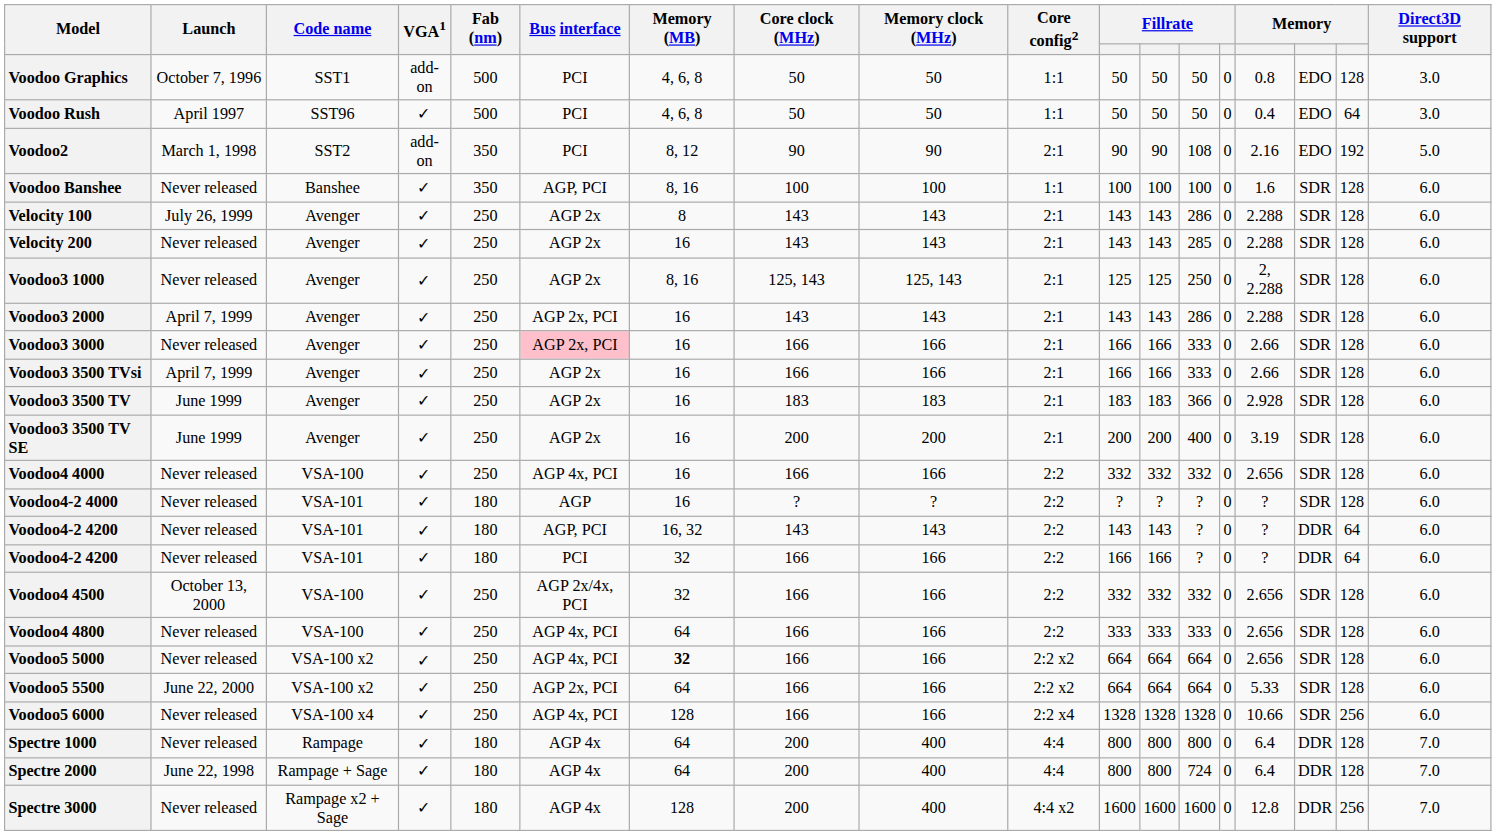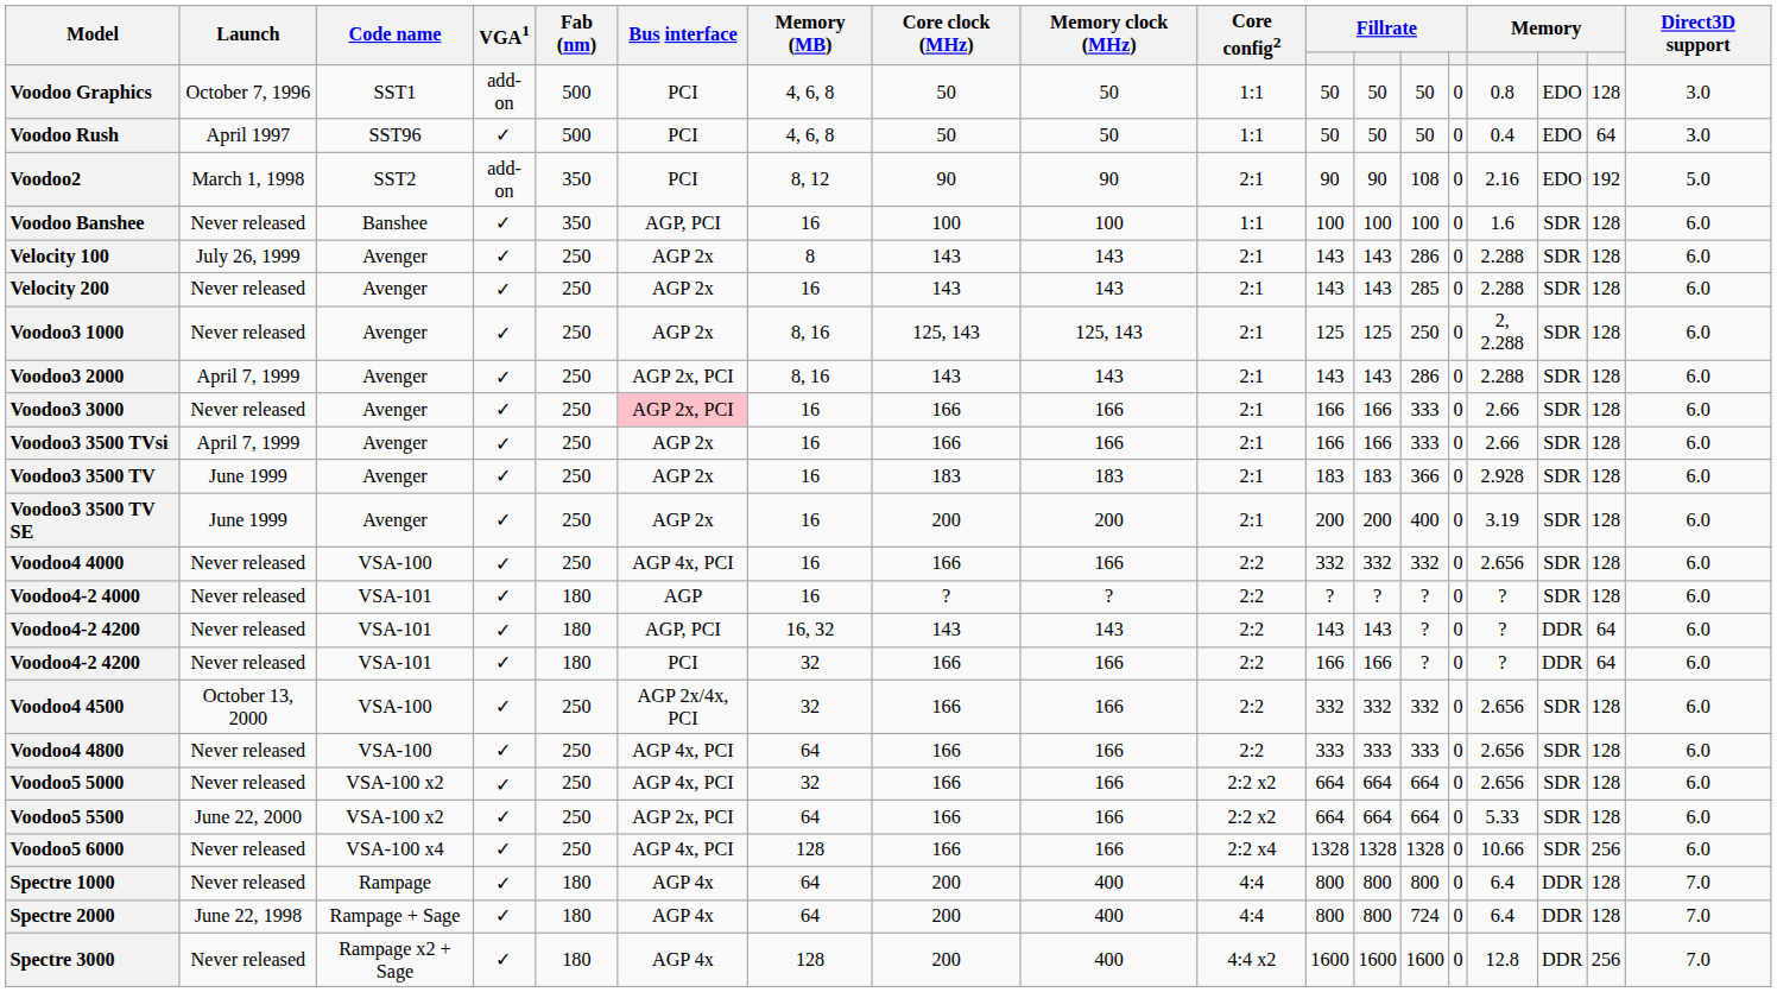Voodoo Banshee | Memory (MB): 8, 16 -> 16
Voodoo3 2000 | Memory (MB): 16 -> 8, 16
Voodoo5 5000 | Memory (MB): bold -> normal
